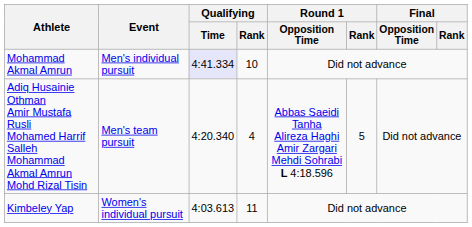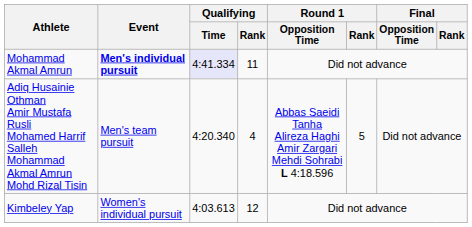Mohammad Akmal Amrun | Event: normal -> bold
Mohammad Akmal Amrun | Qualifying / Rank: 10 -> 11
Kimbeley Yap | Qualifying / Rank: 11 -> 12
